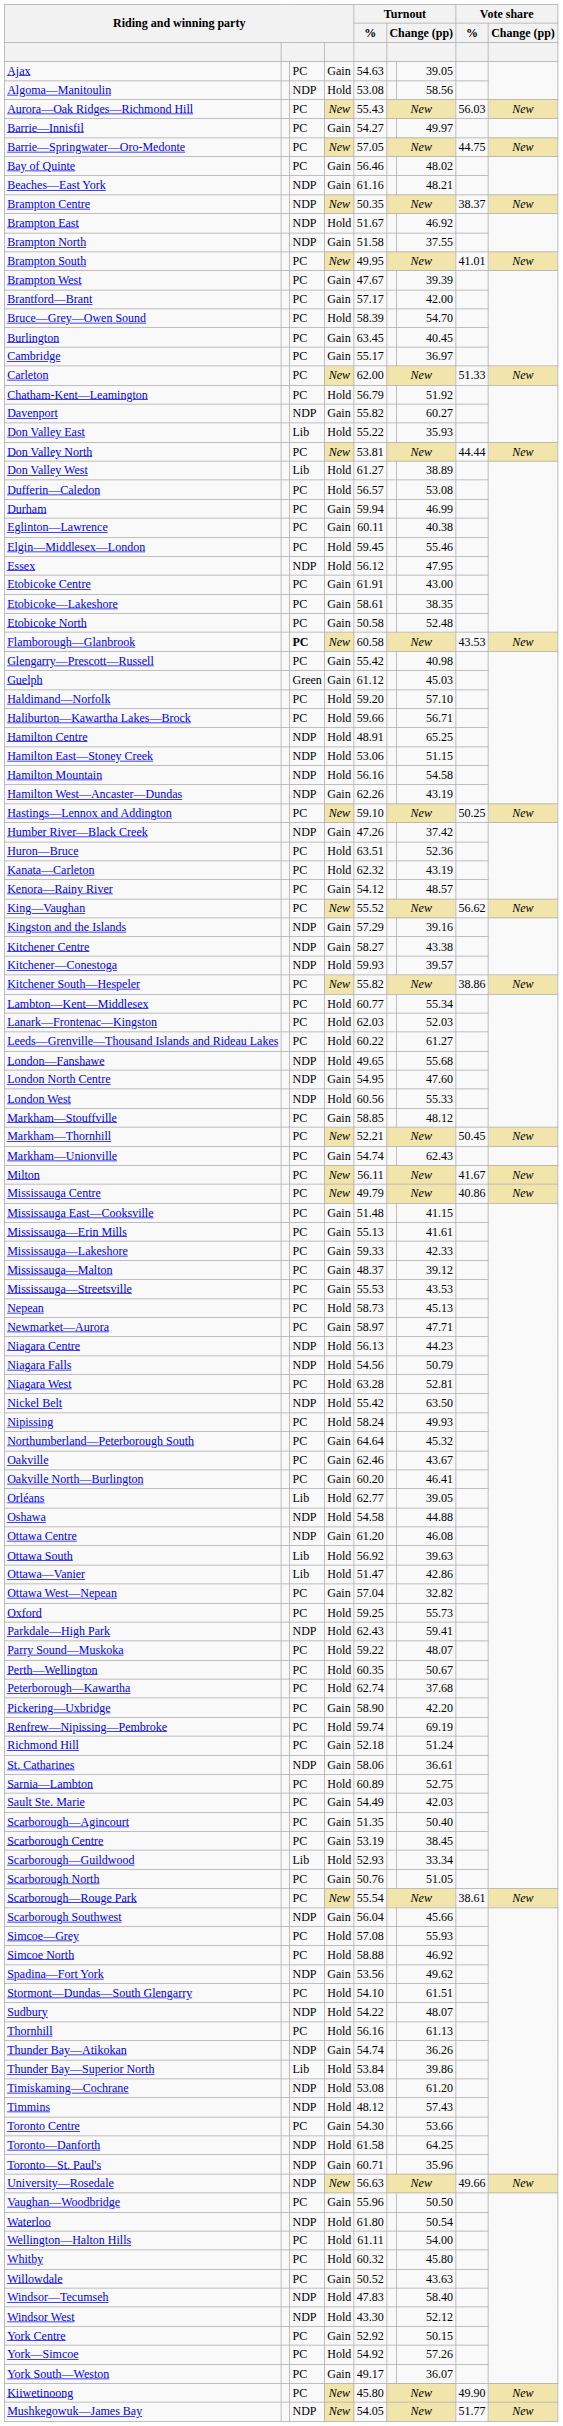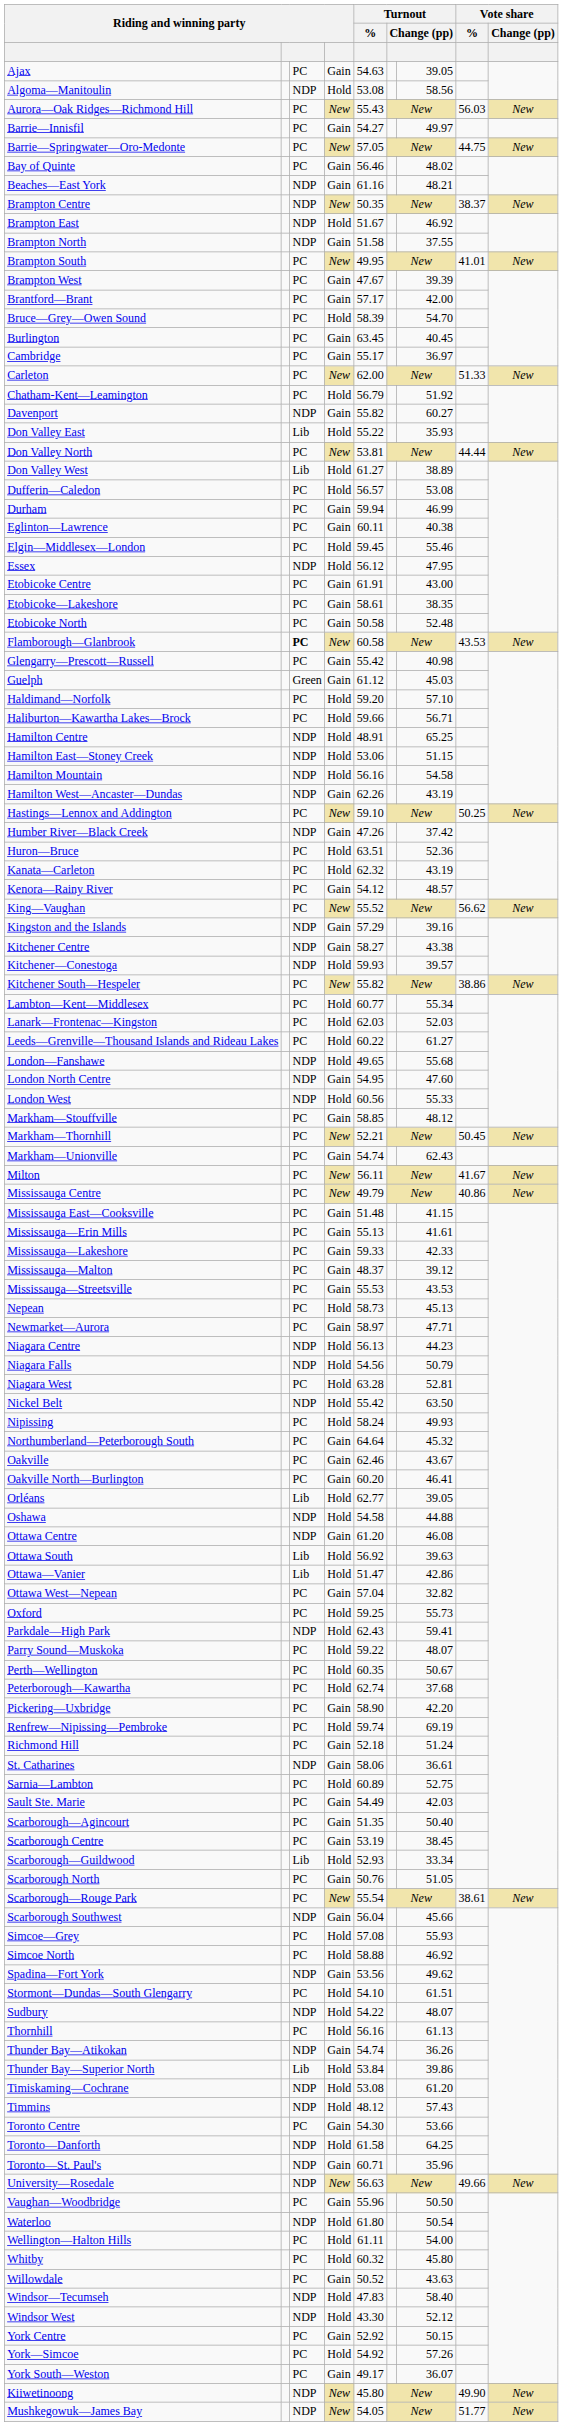Kiiwetinoong | column 3: PC -> NDP
